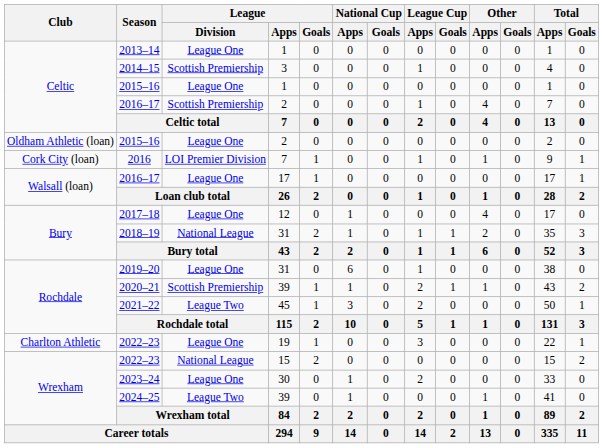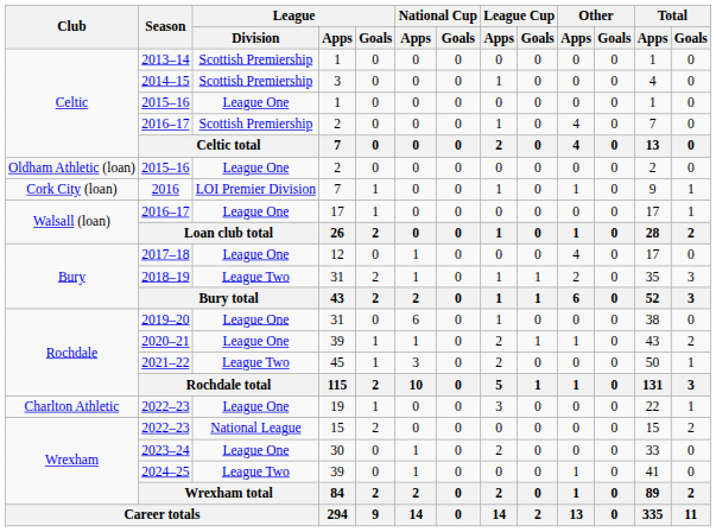2013–14 | League / Division: League One -> Scottish Premiership
2018–19 | League / Division: National League -> League Two
2020–21 | League / Division: Scottish Premiership -> League One
